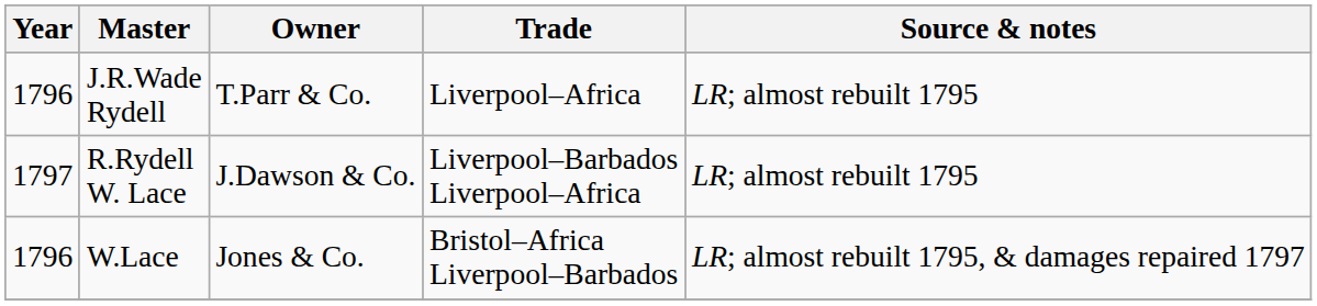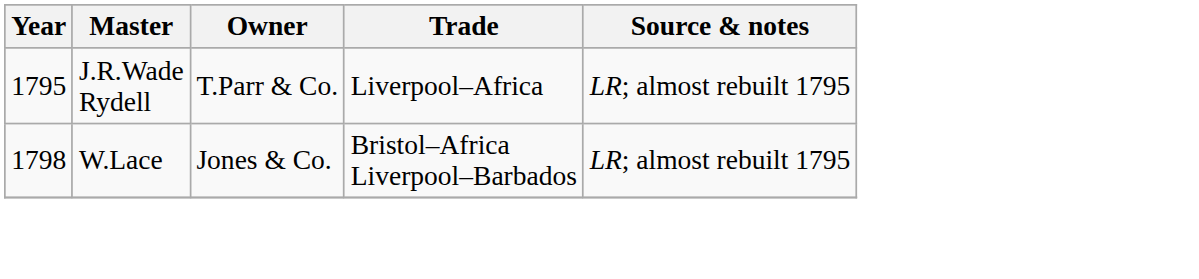J.R.Wade Rydell | Year: 1796 -> 1795
- row: 1797 | R.Rydell W. Lace | J.Dawson & Co. | Liverpool–Barbados Liverpool–Africa | LR; almost rebuilt 1795
W.Lace | Year: 1796 -> 1798
W.Lace | Source & notes: LR; almost rebuilt 1795, & damages repaired 1797 -> LR; almost rebuilt 1795
